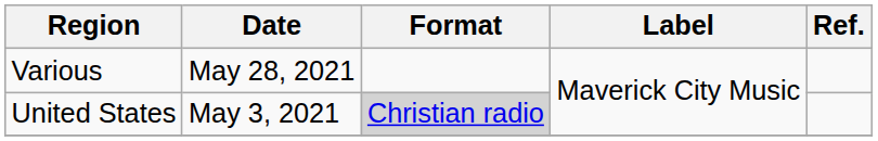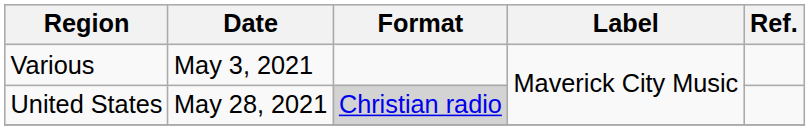Various | Date: May 28, 2021 -> May 3, 2021
United States | Date: May 3, 2021 -> May 28, 2021
